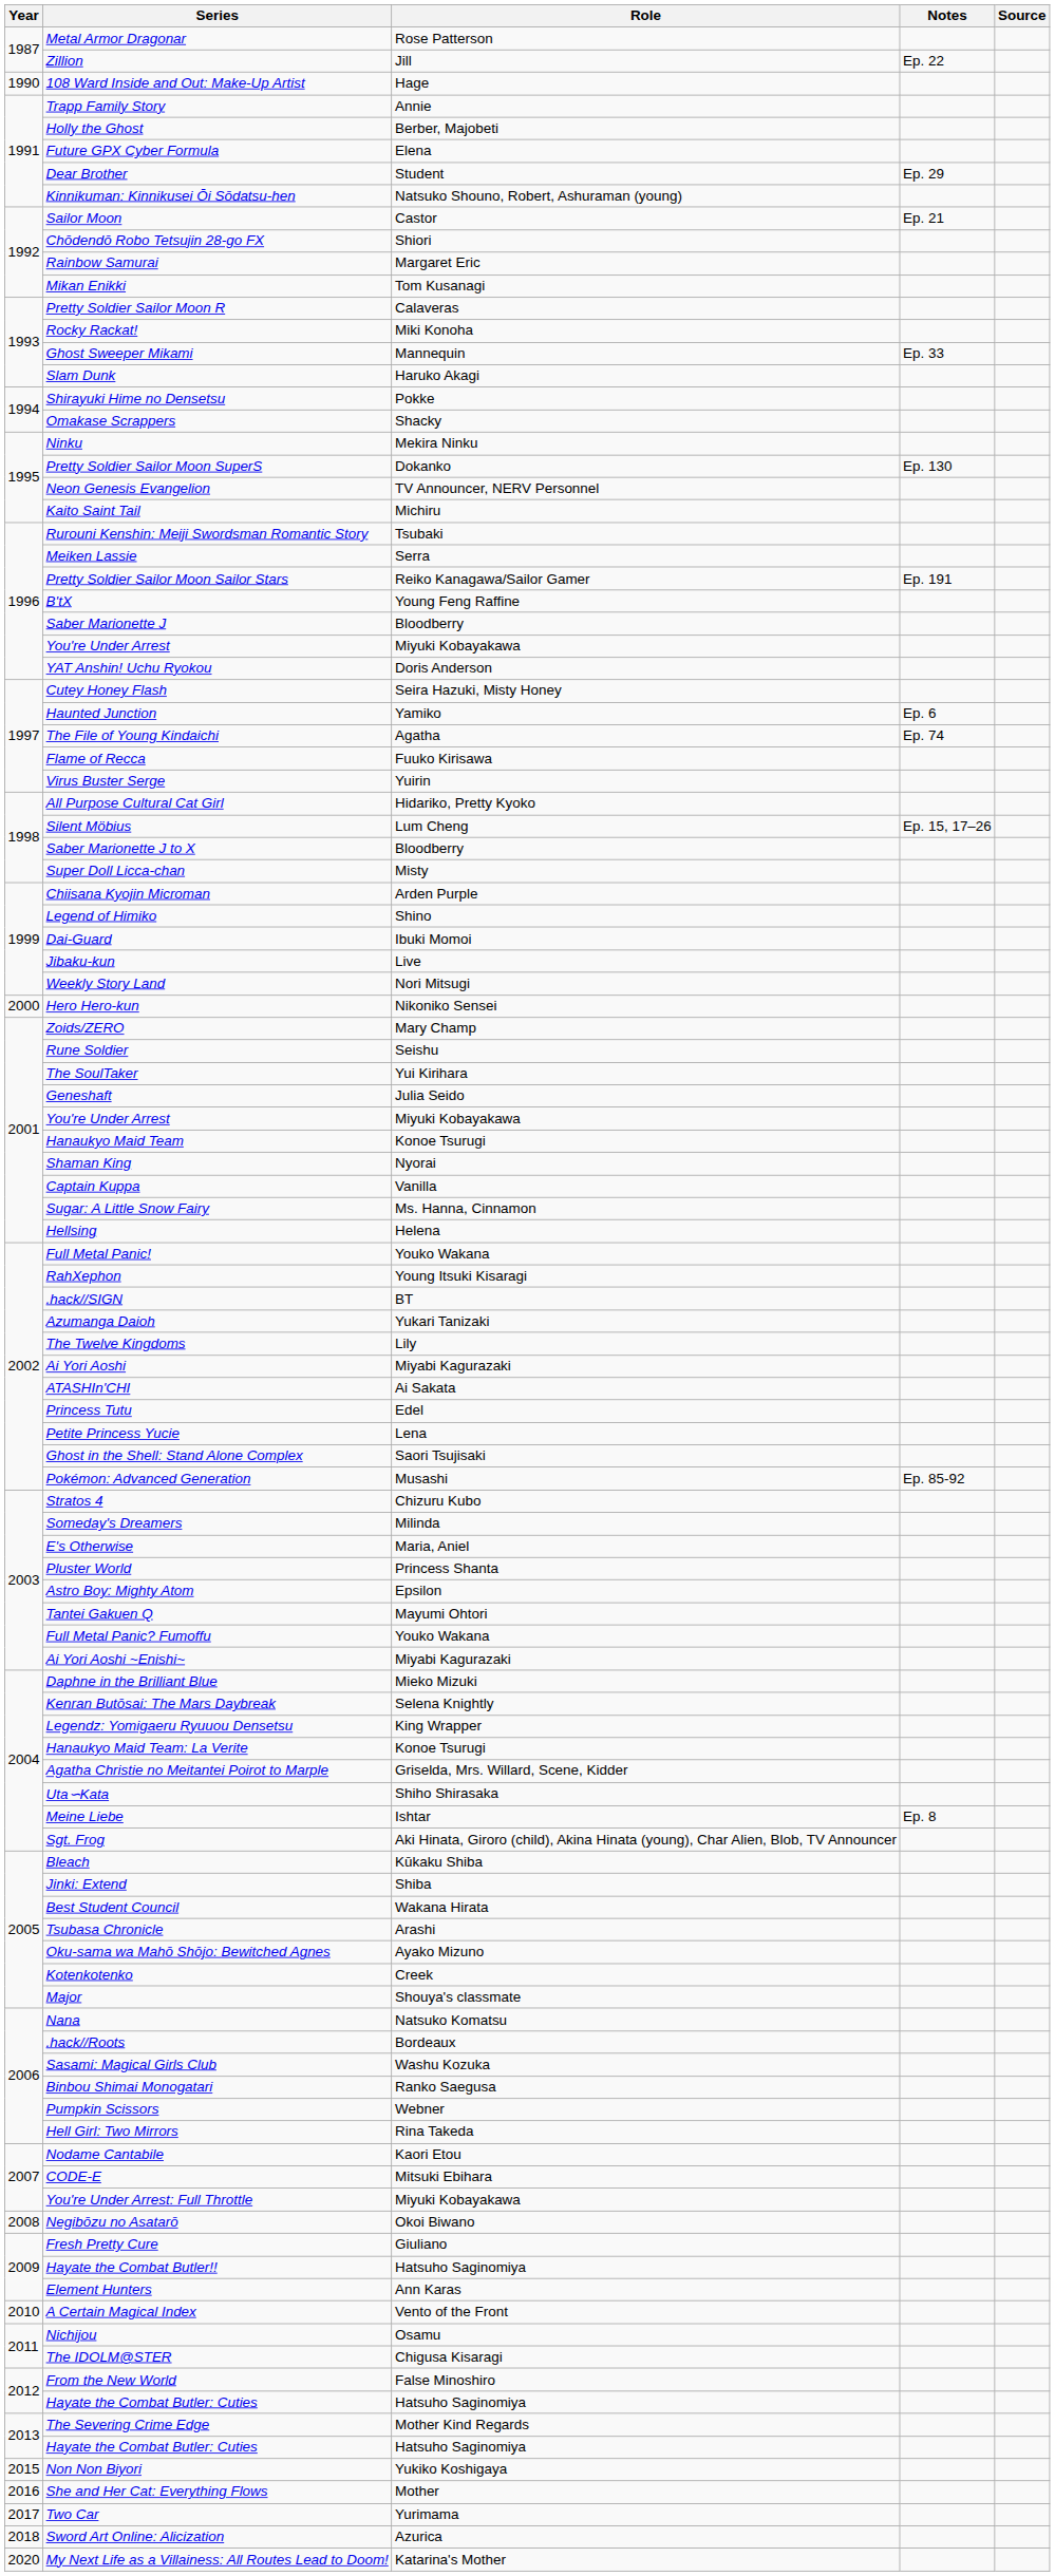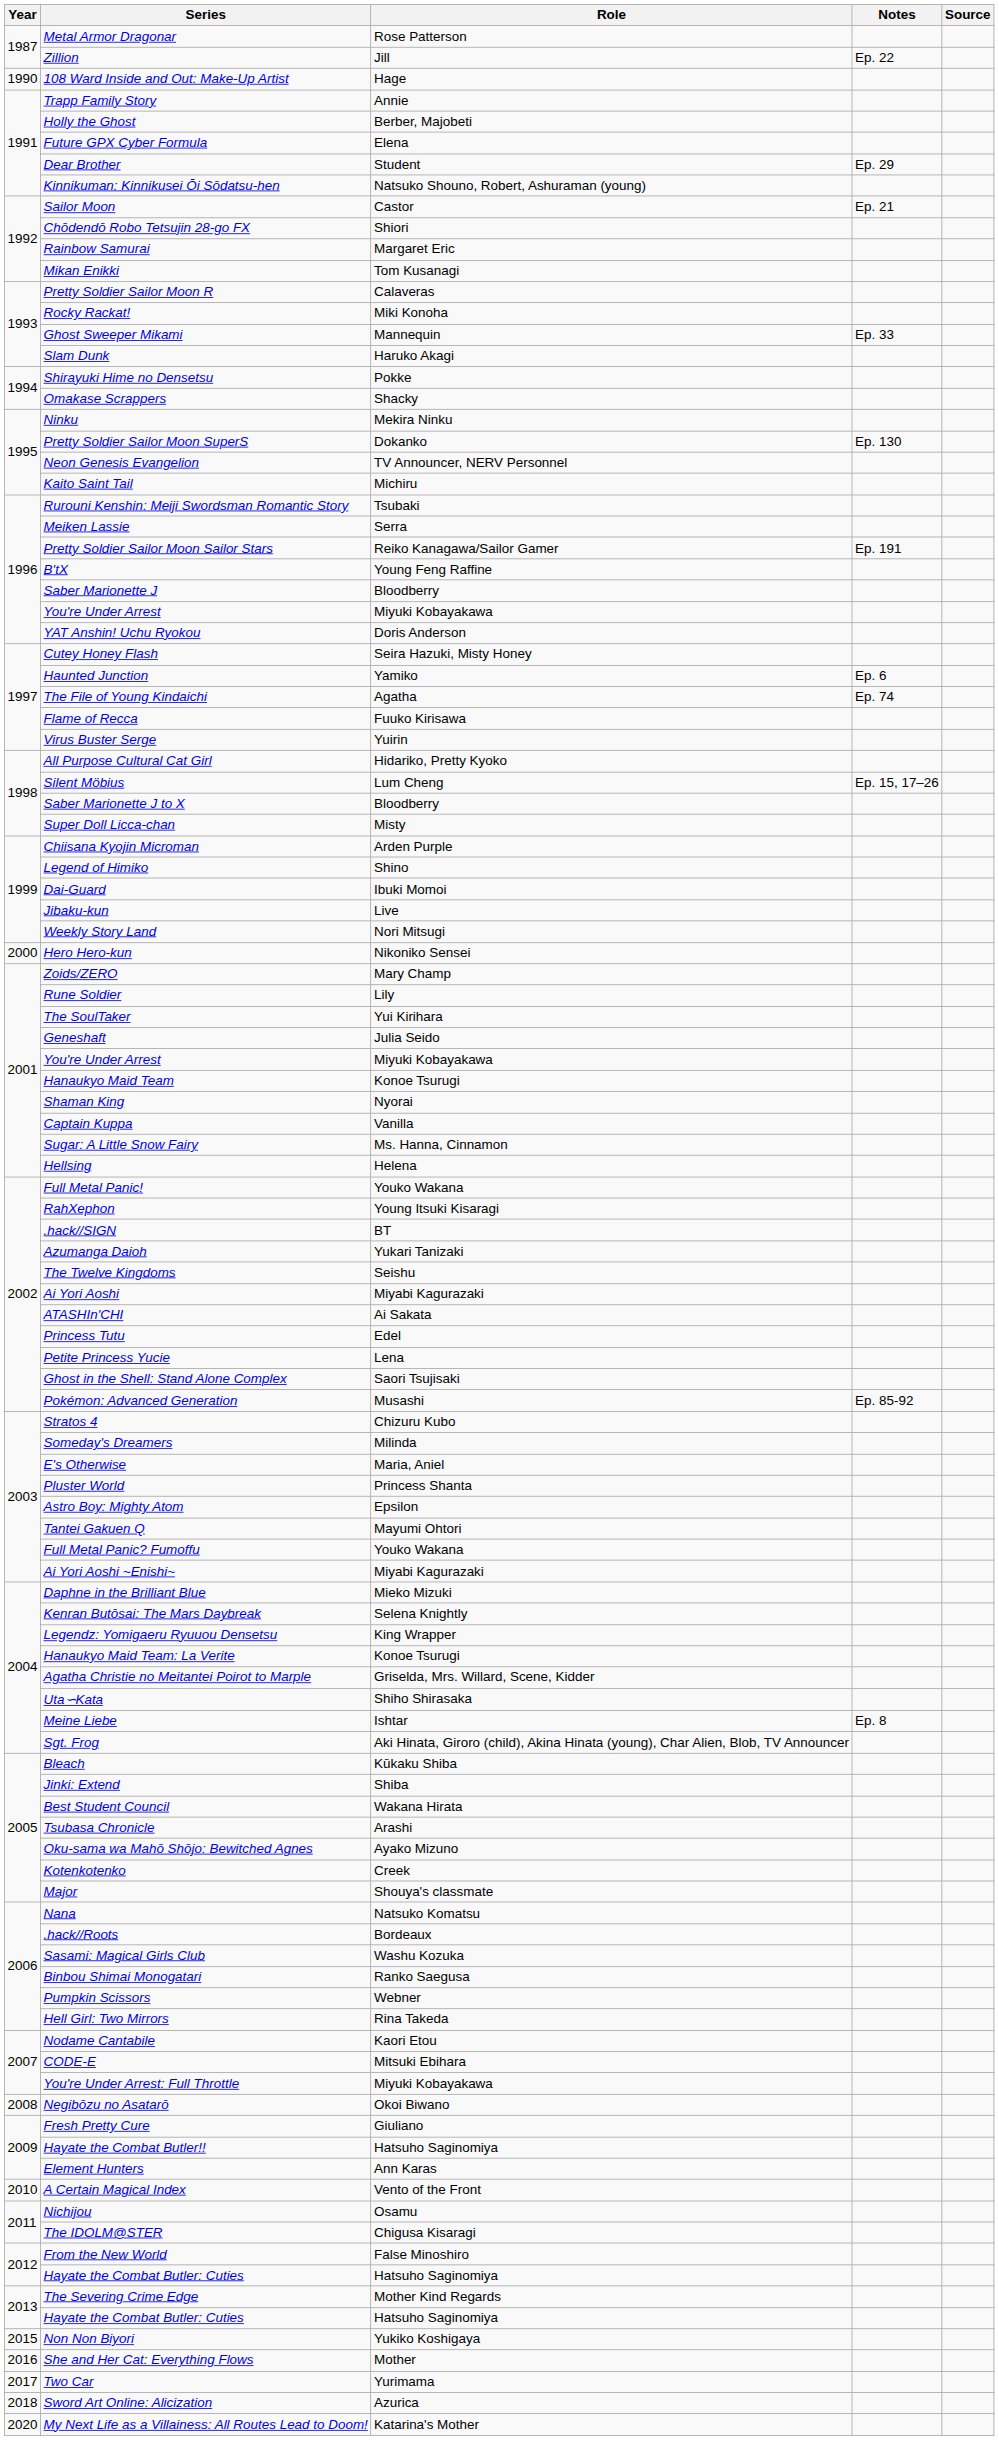Rune Soldier | Role: Seishu -> Lily
The Twelve Kingdoms | Role: Lily -> Seishu
